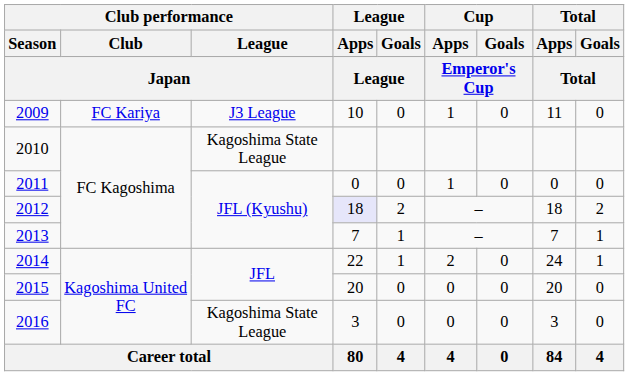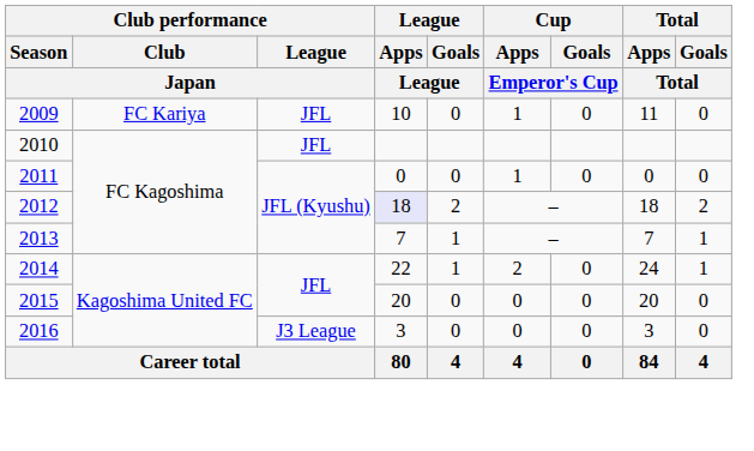2009 | Club performance / League / Japan: J3 League -> JFL
2010 | Club performance / League / Japan: Kagoshima State League -> JFL
2016 | Club performance / League / Japan: Kagoshima State League -> J3 League
